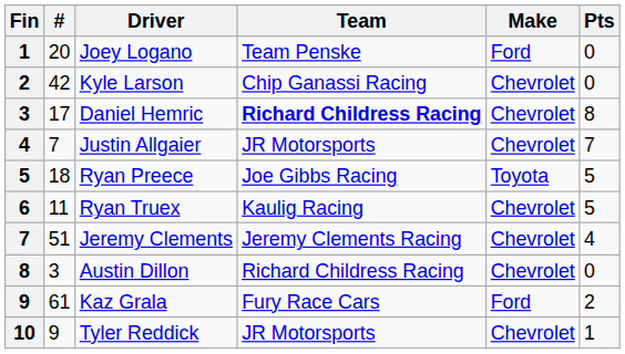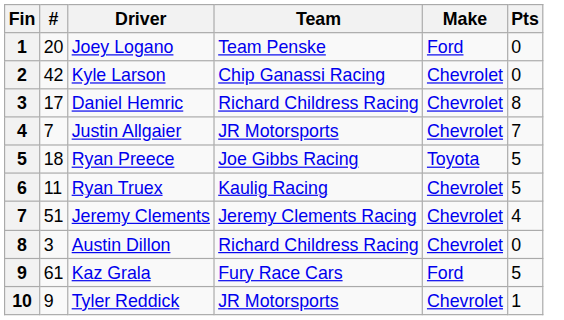Daniel Hemric | Team: bold -> normal
Kaz Grala | Pts: 2 -> 5
